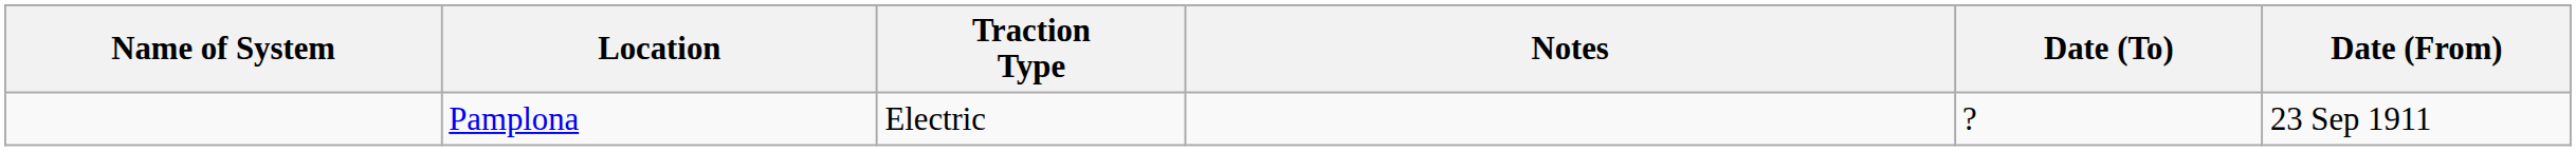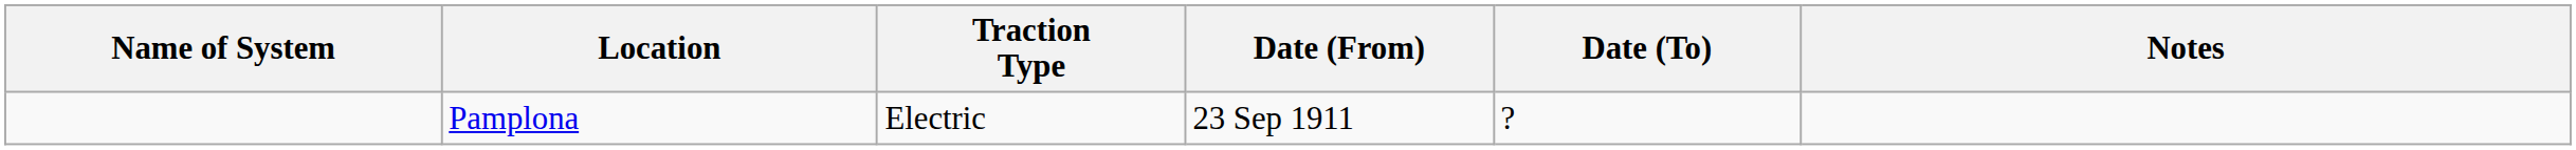columns swapped: Date (From) <-> Notes
